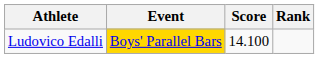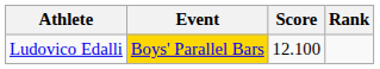Ludovico Edalli | Score: 14.100 -> 12.100
